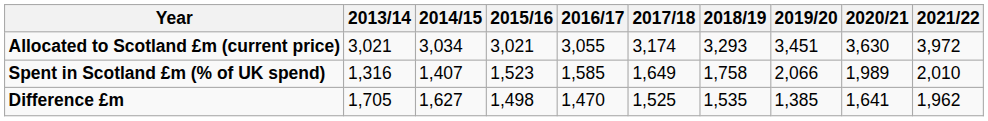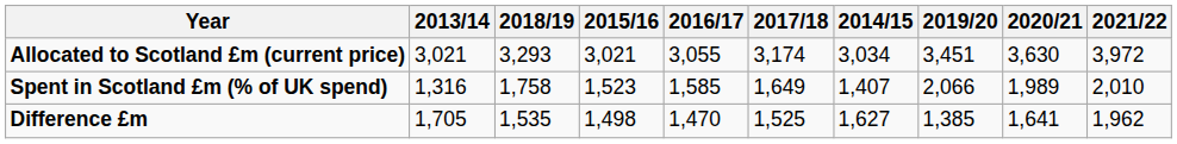columns swapped: 2014/15 <-> 2018/19
